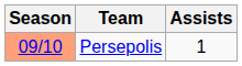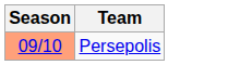- column: Assists | 1
